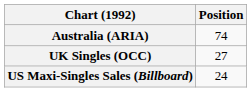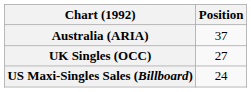Australia (ARIA) | Position: 74 -> 37
